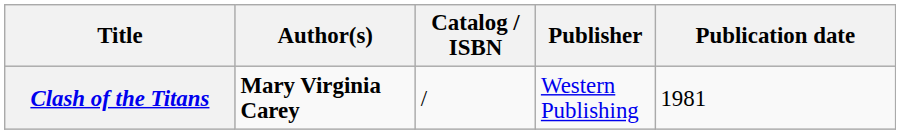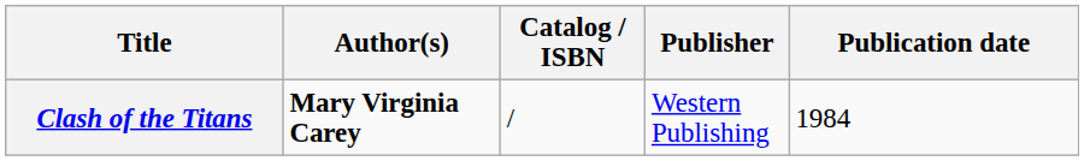Clash of the Titans | Publication date: 1981 -> 1984
